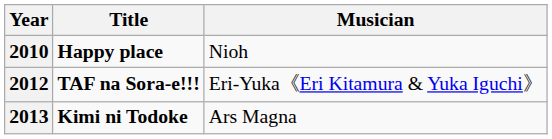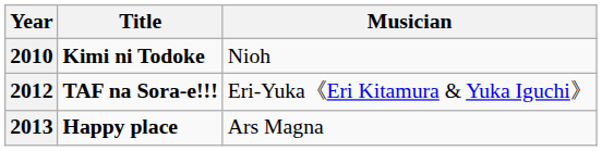2010 | Title: Happy place -> Kimi ni Todoke
2013 | Title: Kimi ni Todoke -> Happy place
